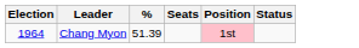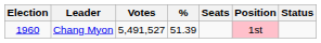+ column: Votes | 5,491,527
Chang Myon | Election: 1964 -> 1960
